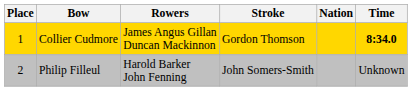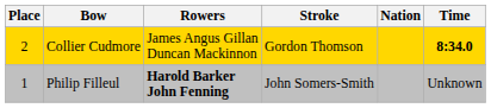Collier Cudmore | Place: 1 -> 2
Philip Filleul | Place: 2 -> 1
Philip Filleul | Rowers: normal -> bold
